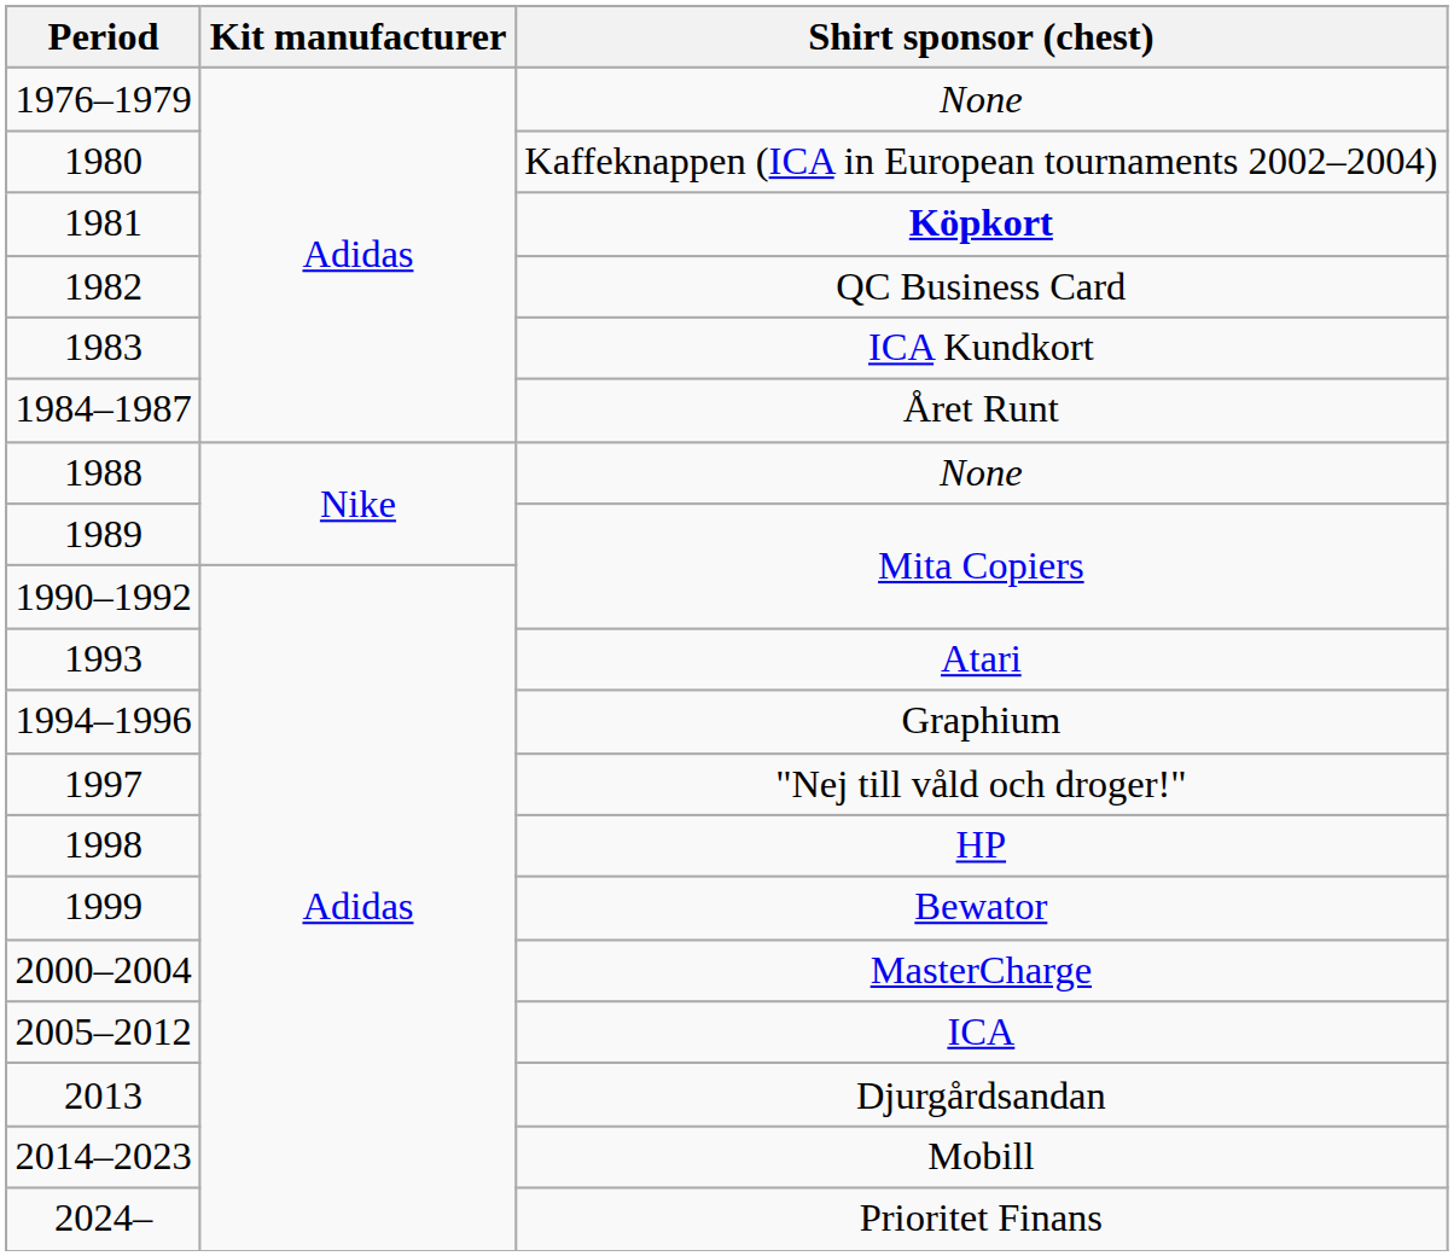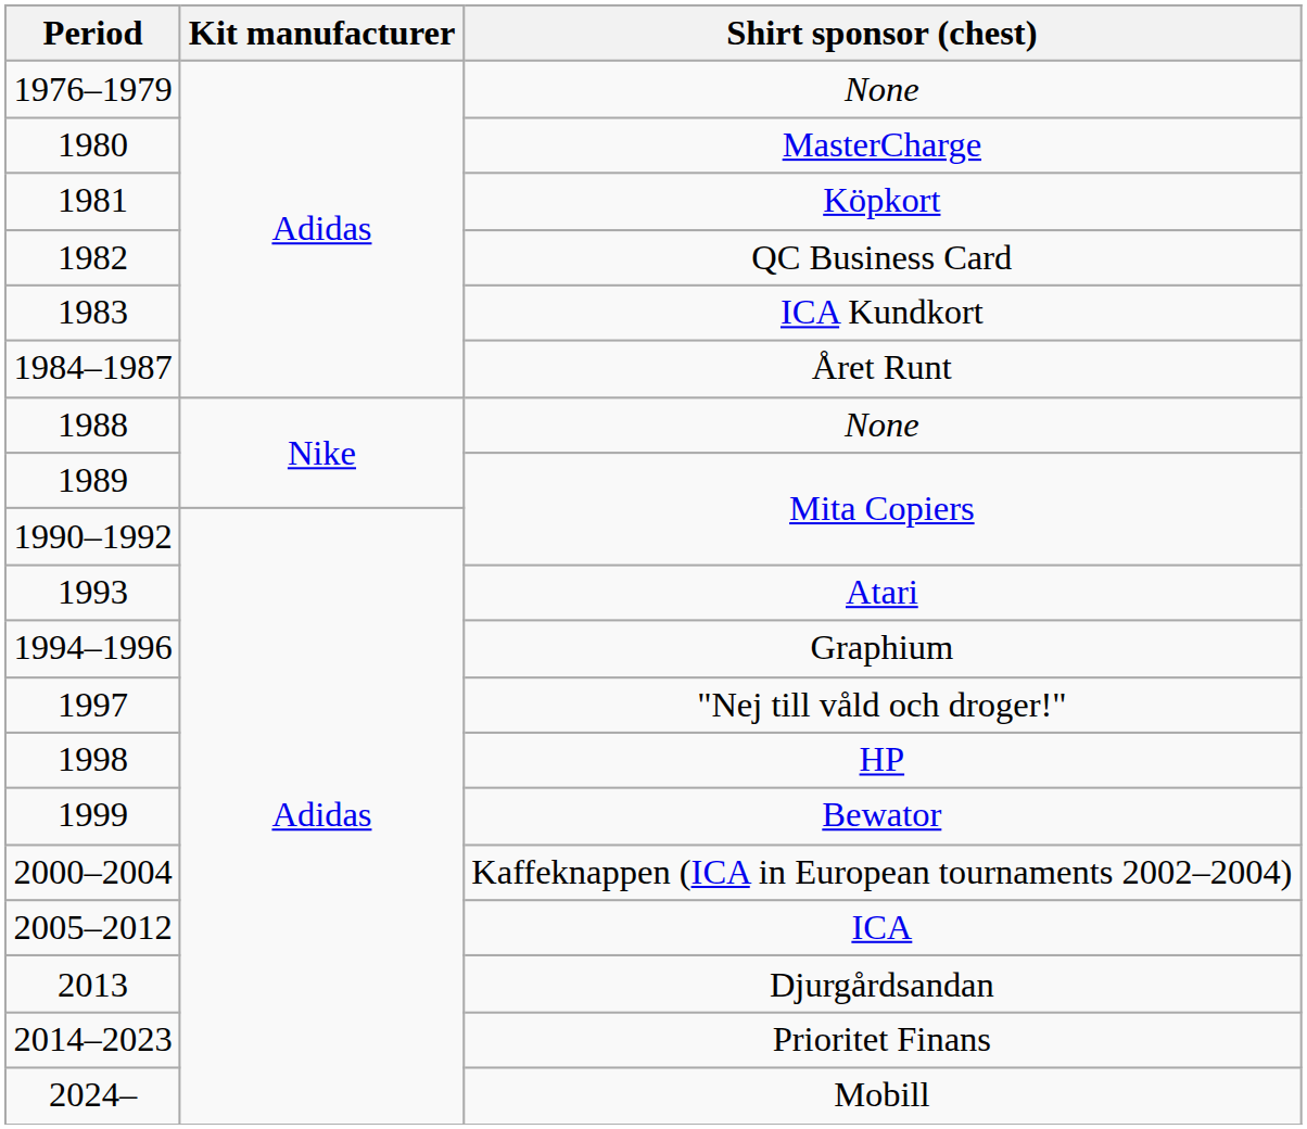1980 | Shirt sponsor (chest): Kaffeknappen (ICA in European tournaments 2002–2004) -> MasterCharge
1981 | Shirt sponsor (chest): bold -> normal
2000–2004 | Shirt sponsor (chest): MasterCharge -> Kaffeknappen (ICA in European tournaments 2002–2004)
2014–2023 | Shirt sponsor (chest): Mobill -> Prioritet Finans
2024– | Shirt sponsor (chest): Prioritet Finans -> Mobill
